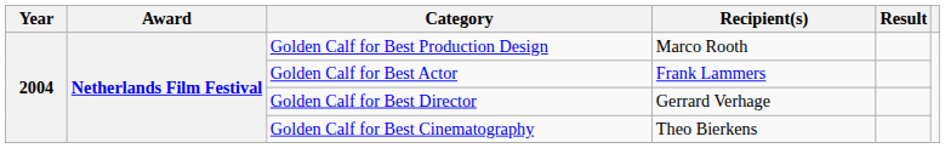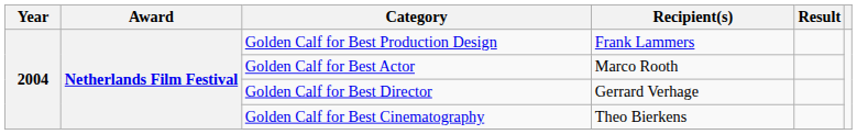Golden Calf for Best Production Design | Recipient(s): Marco Rooth -> Frank Lammers
Golden Calf for Best Actor | Recipient(s): Frank Lammers -> Marco Rooth
